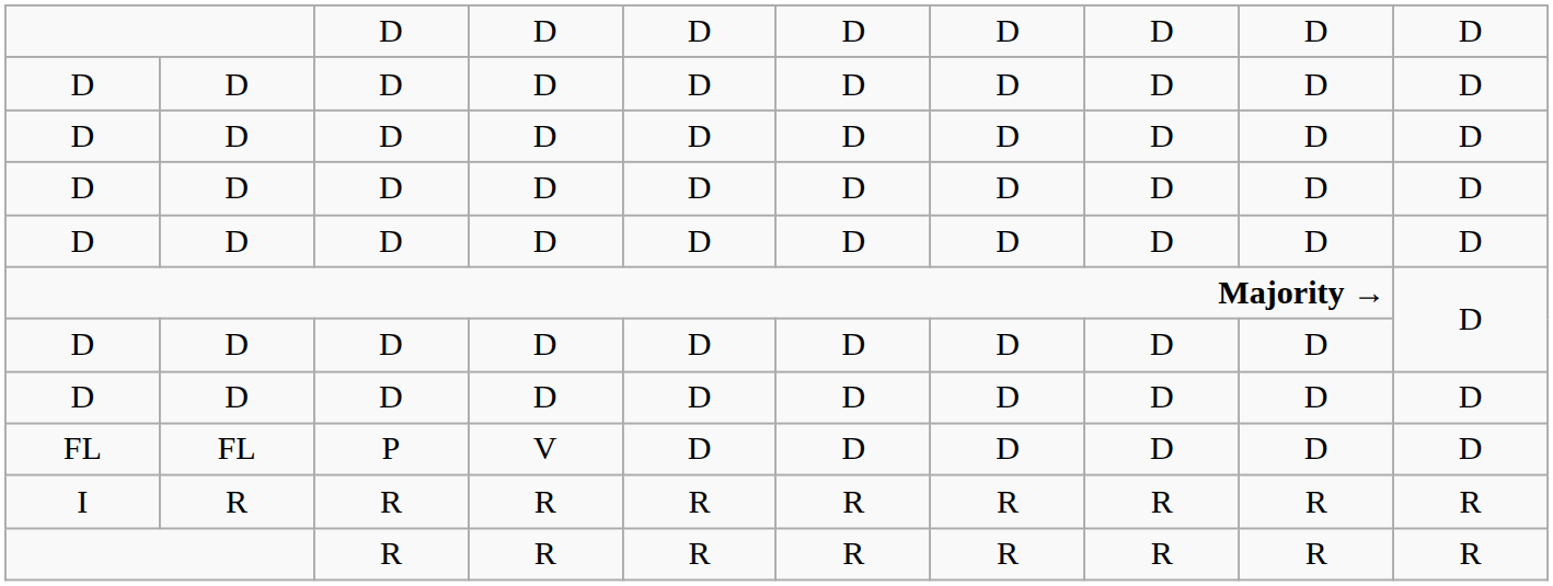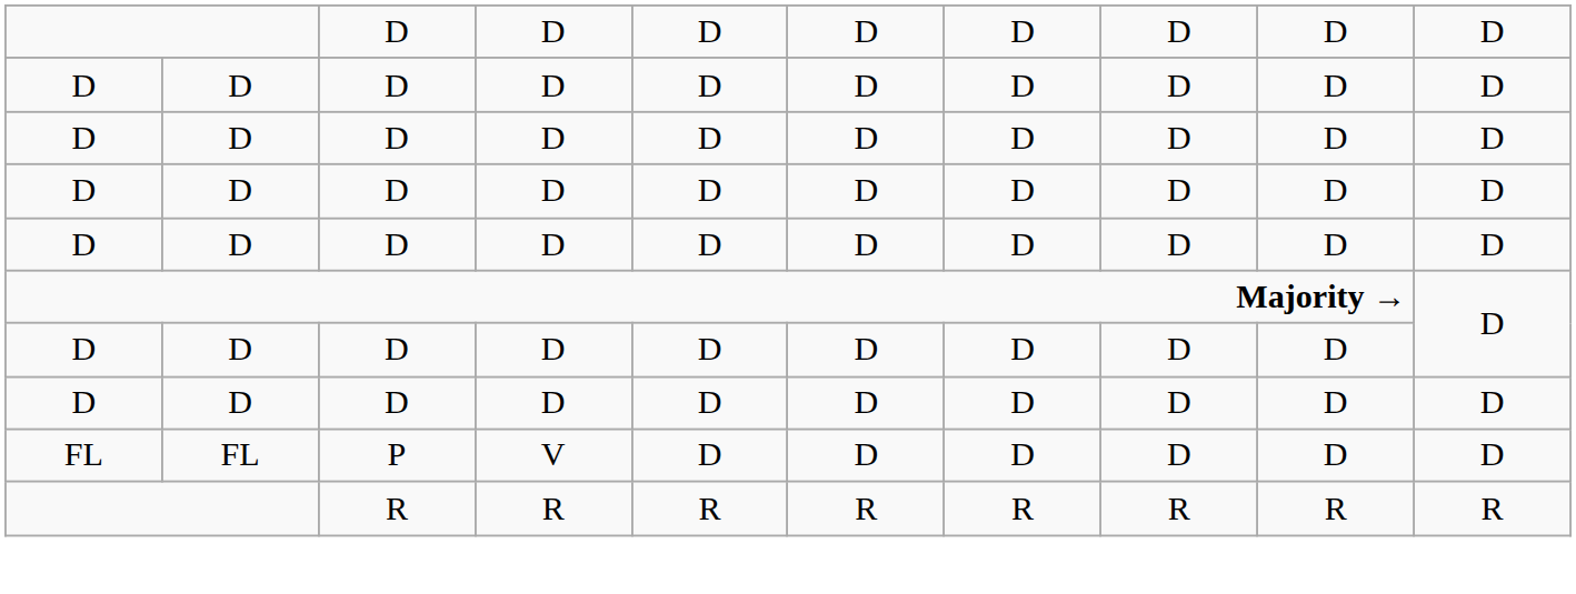- row: I | R | R | R | R | R | R | R | R | R
